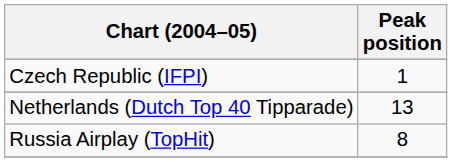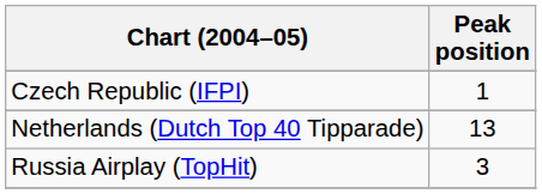Russia Airplay (TopHit) | Peak position: 8 -> 3
